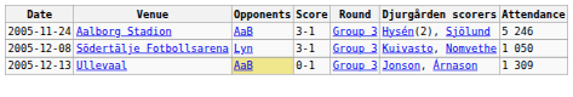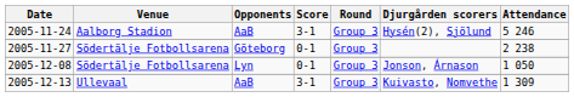+ row: 2005-11-27 | Södertälje Fotbollsarena | Göteborg | 0-1 | Group 3 | 2 238
2005-12-08 | Score: 3-1 -> 0-1
2005-12-08 | Djurgården scorers: Kuivasto, Nomvethe -> Jonson, Árnason
2005-12-13 | Opponents: khaki background -> no background
2005-12-13 | Score: 0-1 -> 3-1
2005-12-13 | Djurgården scorers: Jonson, Árnason -> Kuivasto, Nomvethe
